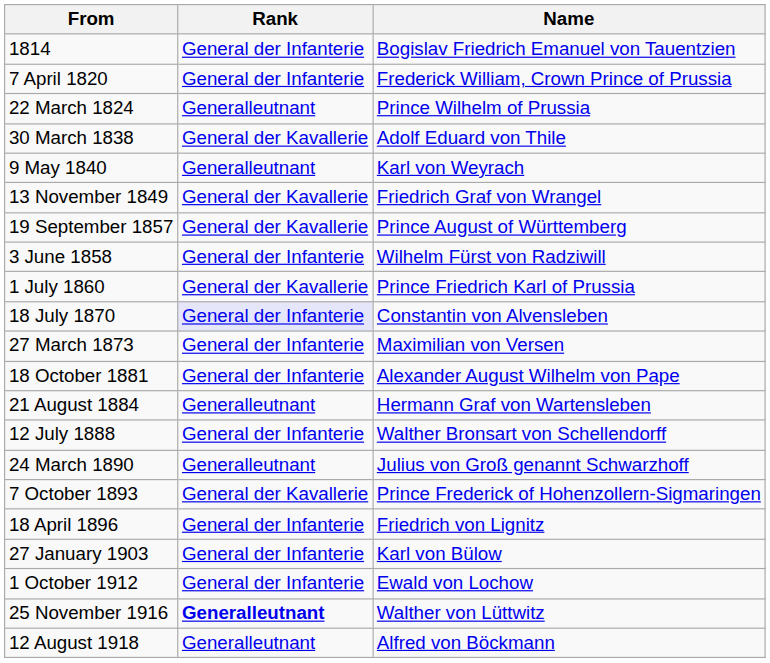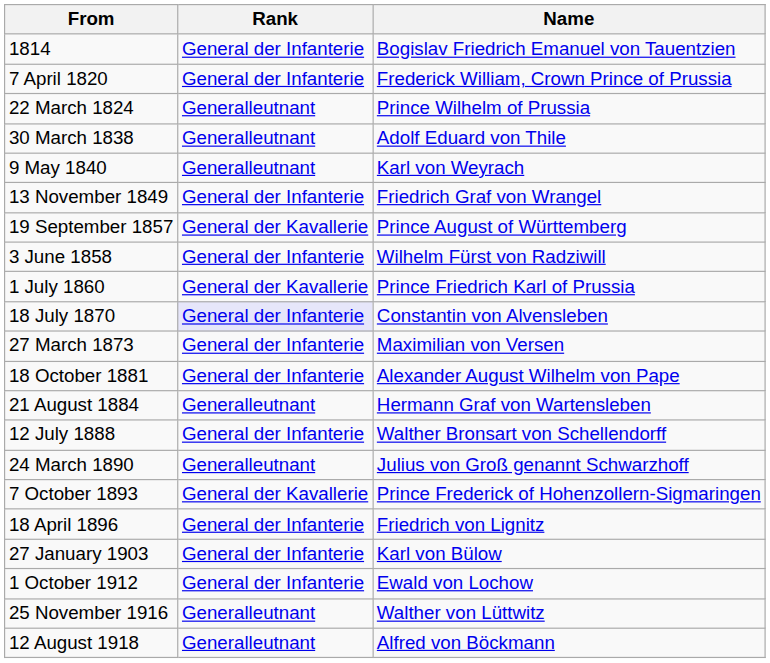30 March 1838 | Rank: General der Kavallerie -> Generalleutnant
13 November 1849 | Rank: General der Kavallerie -> General der Infanterie
25 November 1916 | Rank: bold -> normal
